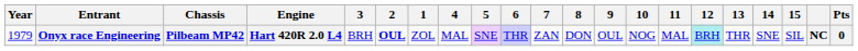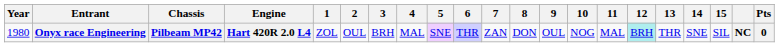columns swapped: 1 <-> 3
Onyx race Engineering | Year: 1979 -> 1980
Onyx race Engineering | 2: bold -> normal
